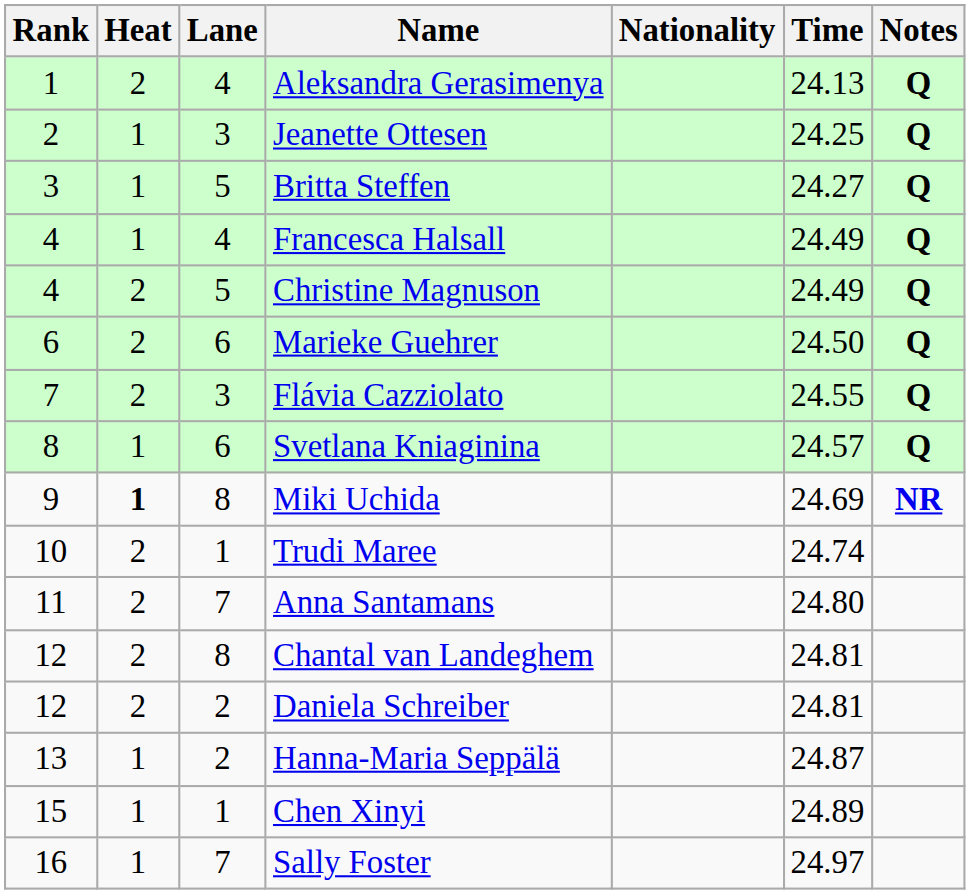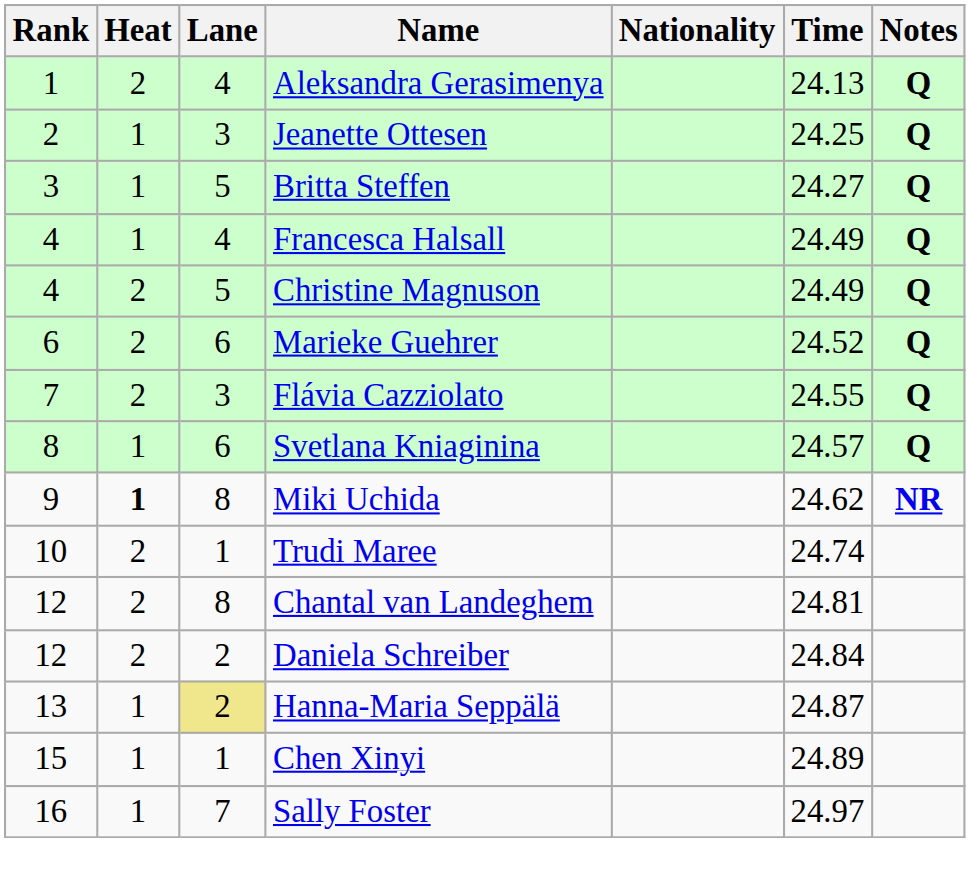Marieke Guehrer | Time: 24.50 -> 24.52
Miki Uchida | Time: 24.69 -> 24.62
- row: 11 | 2 | 7 | Anna Santamans | 24.80
Daniela Schreiber | Time: 24.81 -> 24.84
Hanna-Maria Seppälä | Lane: no background -> khaki background
